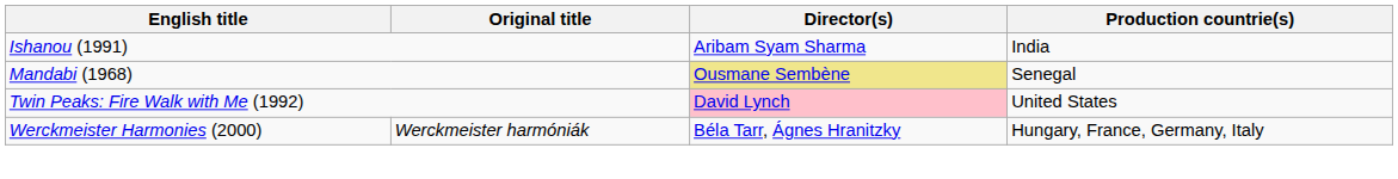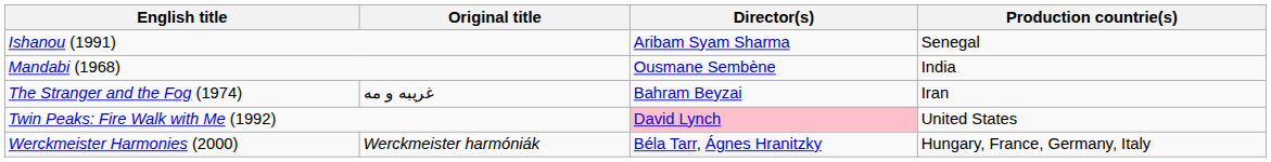Ishanou (1991) | Production countrie(s): India -> Senegal
Mandabi (1968) | Director(s): khaki background -> no background
Mandabi (1968) | Production countrie(s): Senegal -> India
+ row: The Stranger and the Fog (1974) | غریبه و مه | Bahram Beyzai | Iran
